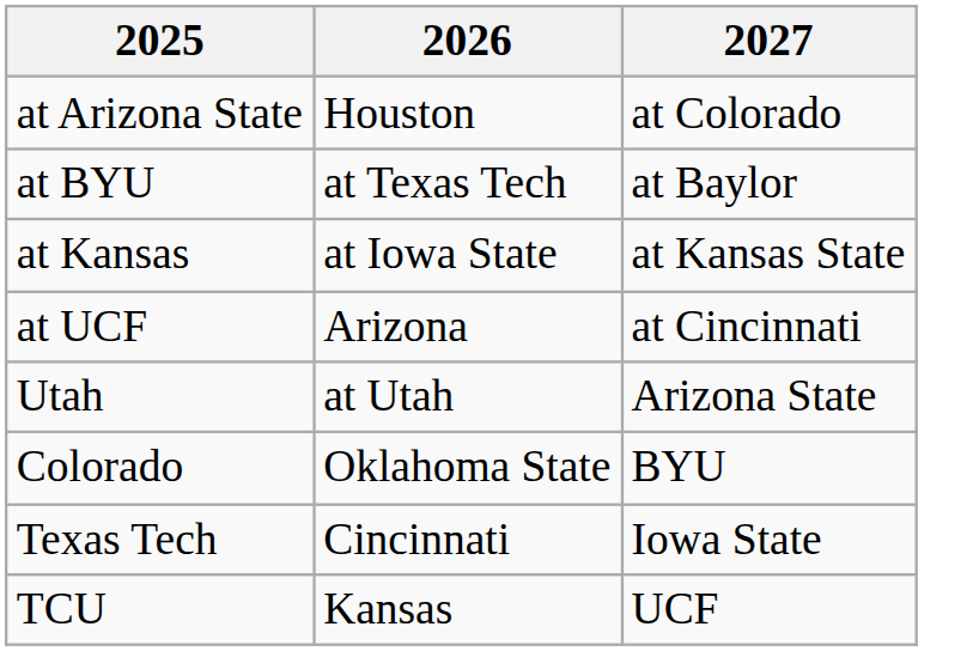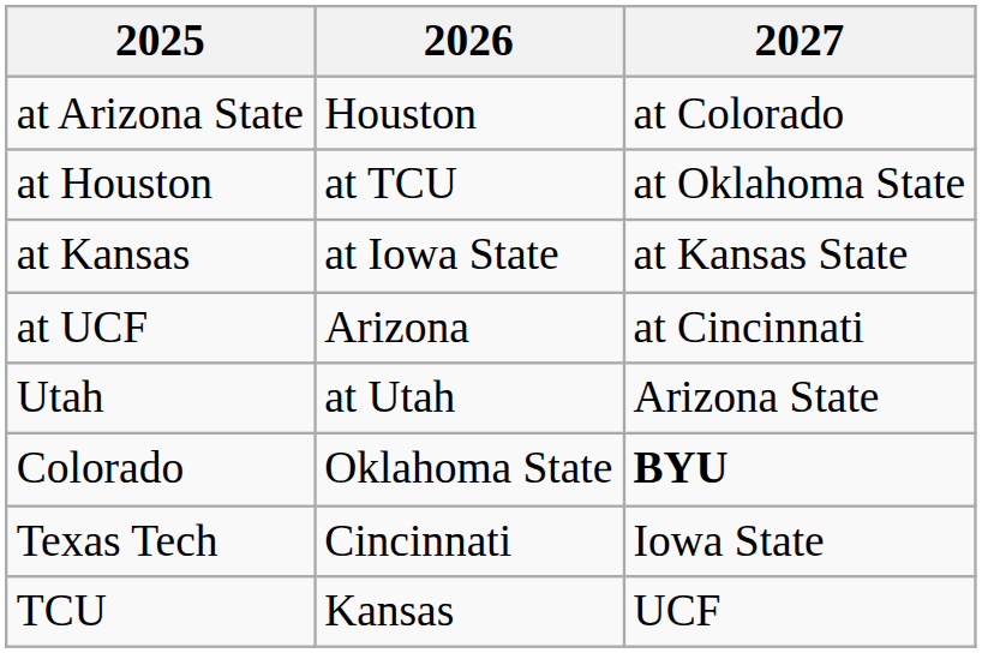- row: at BYU | at Texas Tech | at Baylor
+ row: at Houston | at TCU | at Oklahoma State
Colorado | 2027: normal -> bold
